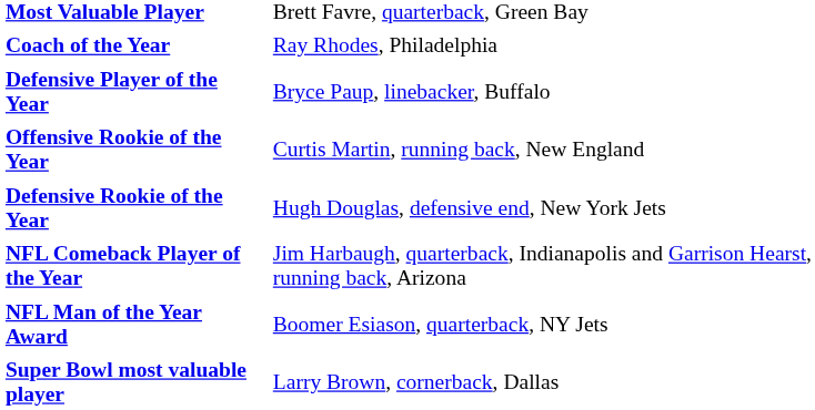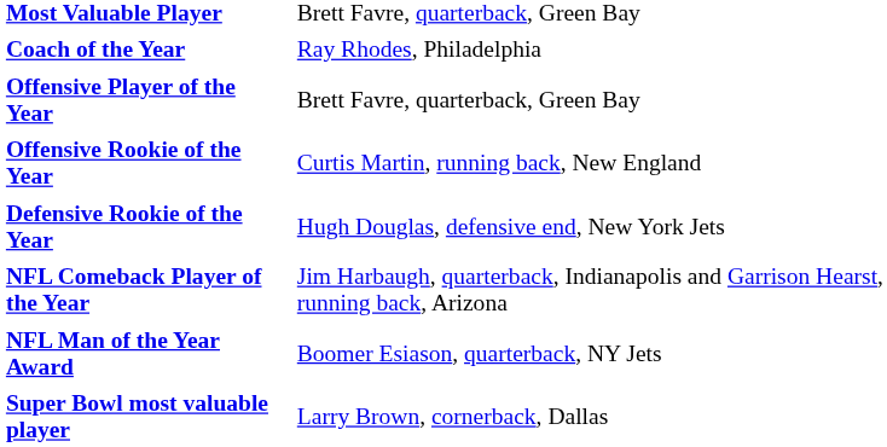+ row: Offensive Player of the Year | Brett Favre, quarterback, Green Bay
- row: Defensive Player of the Year | Bryce Paup, linebacker, Buffalo
